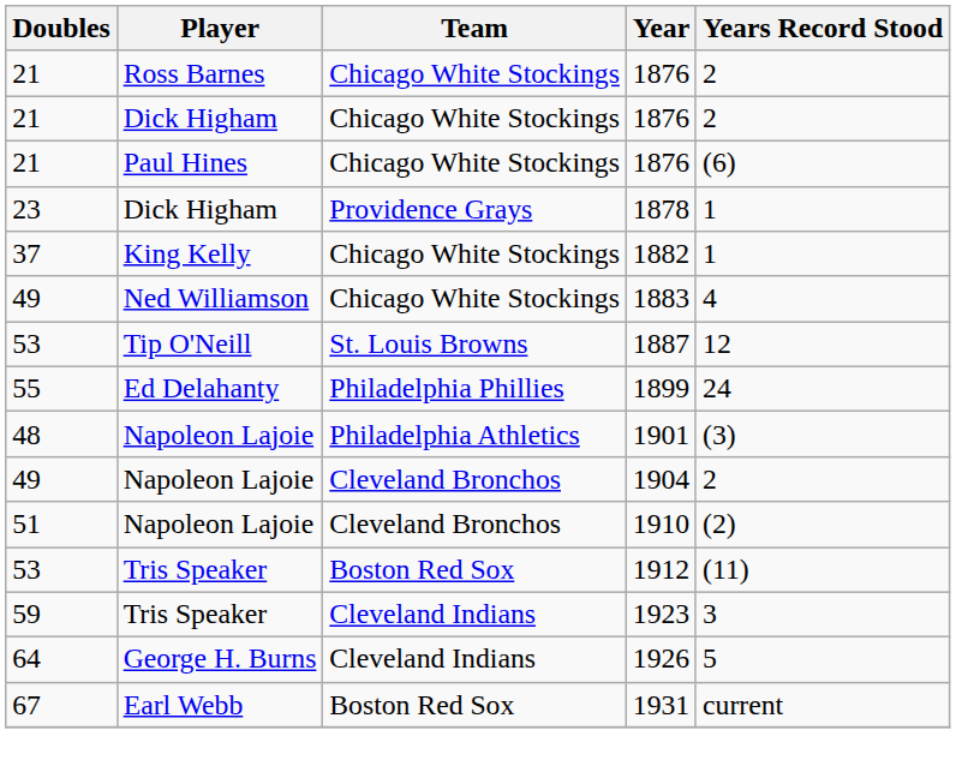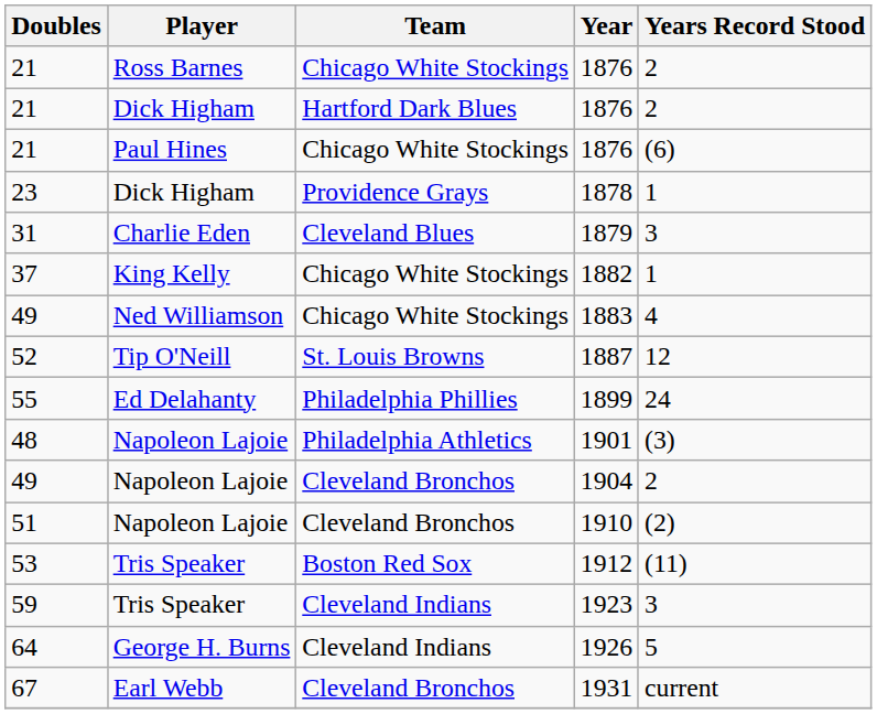Dick Higham / 1876 | Team: Chicago White Stockings -> Hartford Dark Blues
+ row: 31 | Charlie Eden | Cleveland Blues | 1879 | 3
1887 | Doubles: 53 -> 52
1931 | Team: Boston Red Sox -> Cleveland Bronchos
